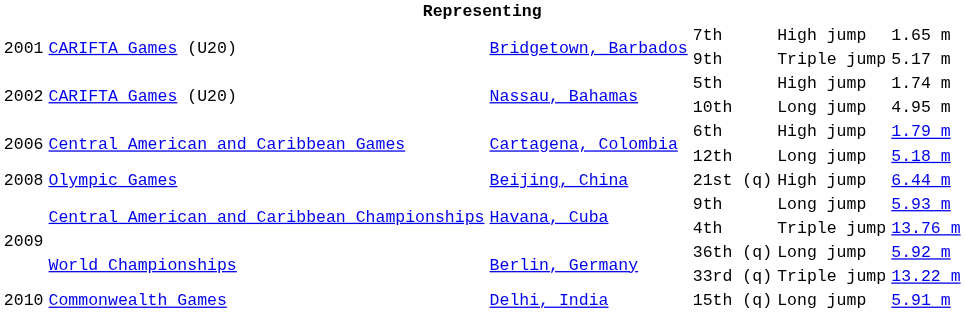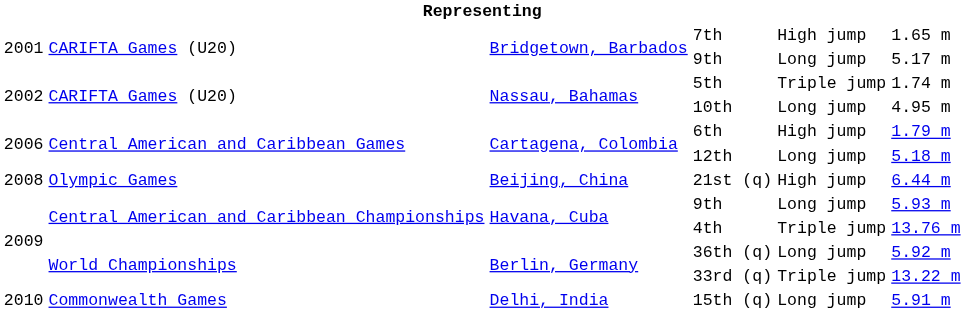Bridgetown, Barbados / 9th | column 5: Triple jump -> Long jump
5th | column 5: High jump -> Triple jump
